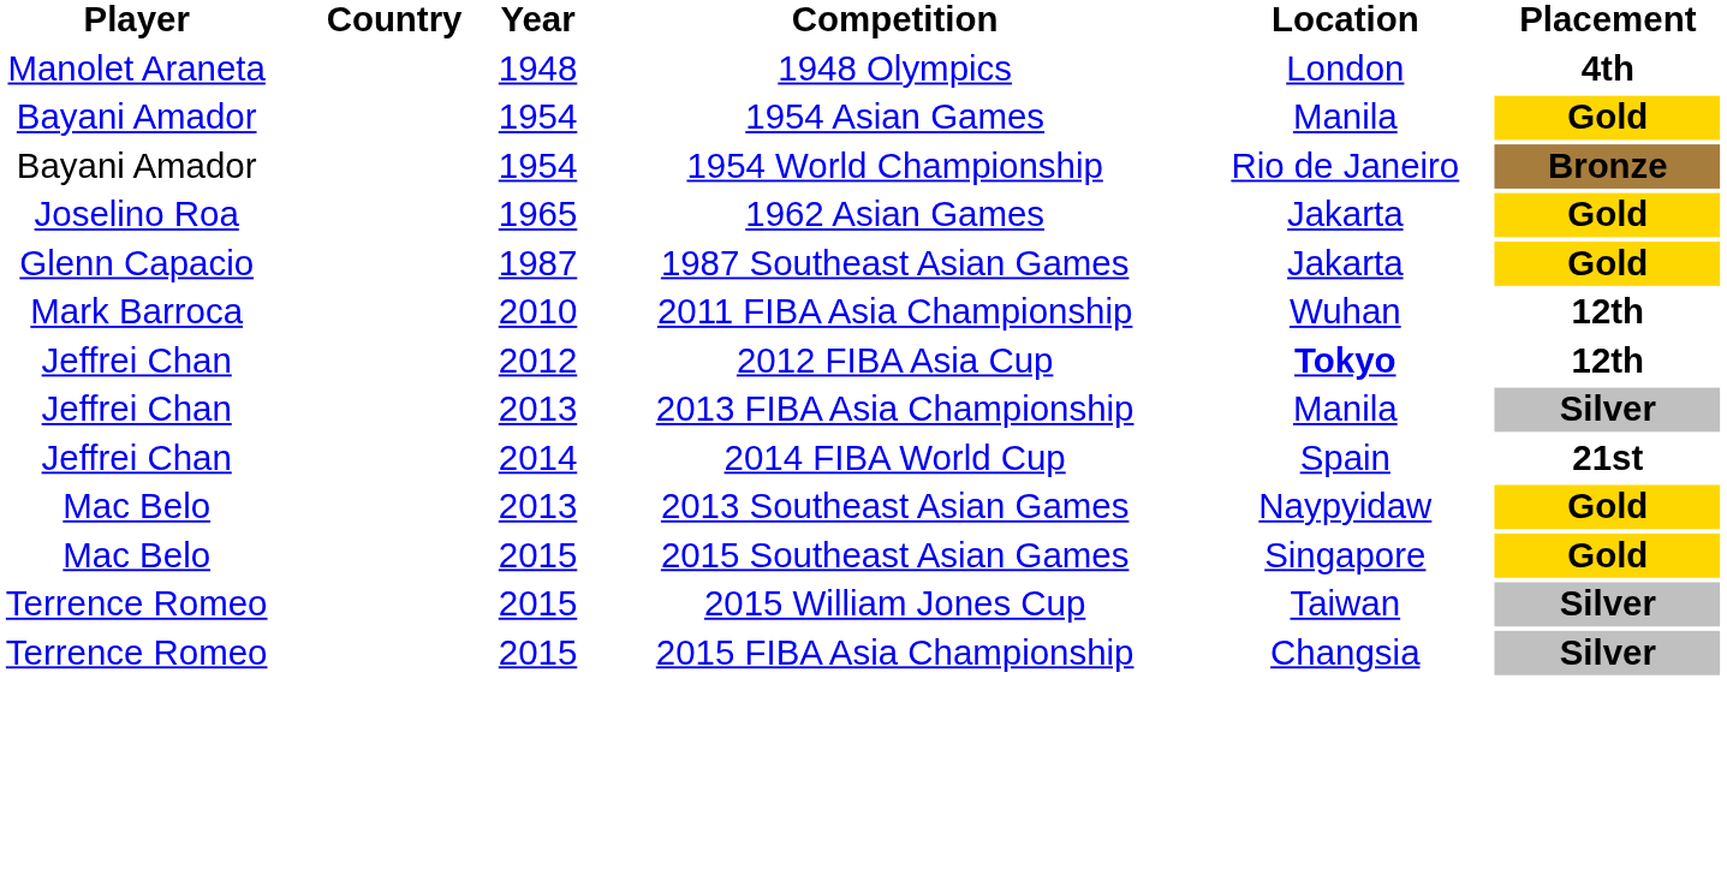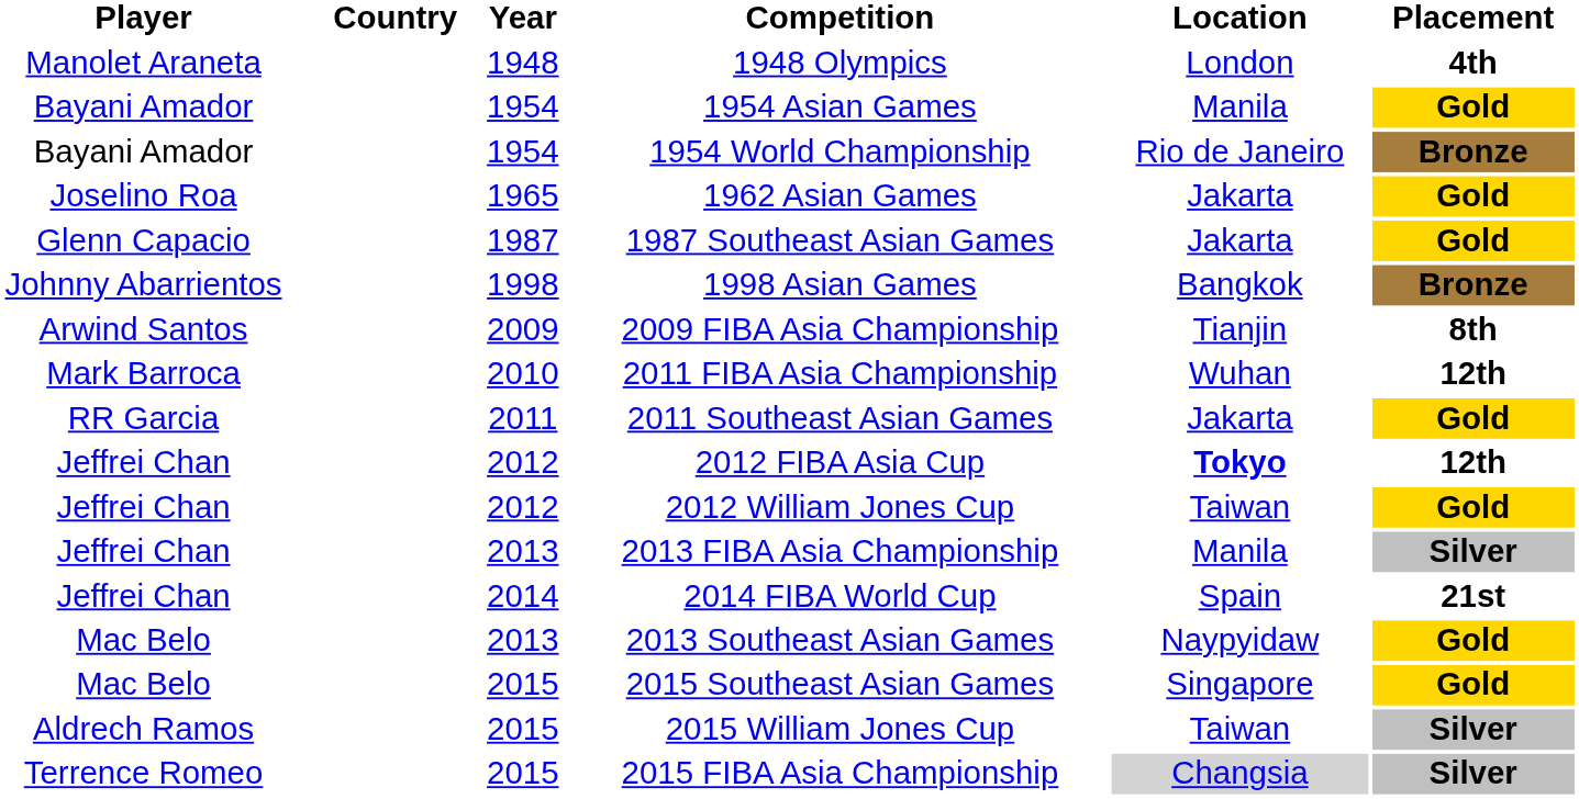+ row: Johnny Abarrientos | 1998 | 1998 Asian Games | Bangkok | Bronze
+ row: Arwind Santos | 2009 | 2009 FIBA Asia Championship | Tianjin | 8th
+ row: RR Garcia | 2011 | 2011 Southeast Asian Games | Jakarta | Gold
+ row: Jeffrei Chan | 2012 | 2012 William Jones Cup | Taiwan | Gold
- row: Terrence Romeo | 2015 | 2015 William Jones Cup | Taiwan | Silver
+ row: Aldrech Ramos | 2015 | 2015 William Jones Cup | Taiwan | Silver
2015 FIBA Asia Championship | Location: no background -> lightgrey background
